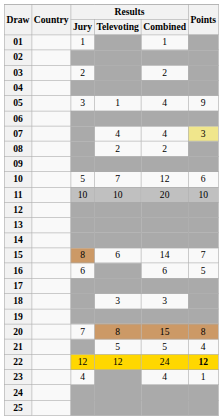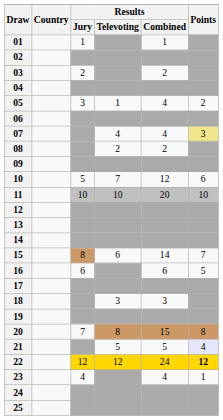05 | Points: 9 -> 2
21 | Points: no background -> lavender background
